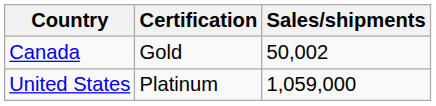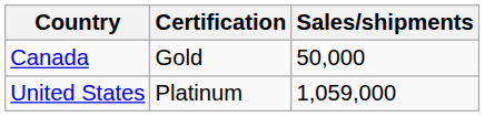Canada | Sales/shipments: 50,002 -> 50,000
